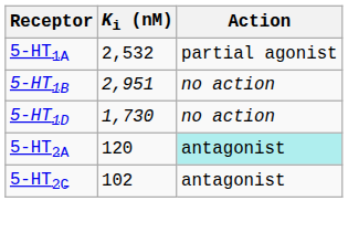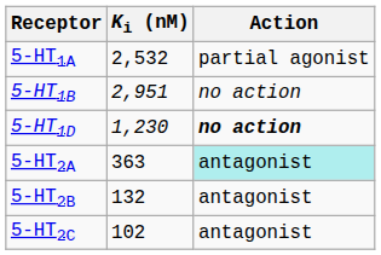5-HT1D | Ki (nM): 1,730 -> 1,230
5-HT1D | Action: normal -> bold
5-HT2A | Ki (nM): 120 -> 363
+ row: 5-HT2B | 132 | antagonist
